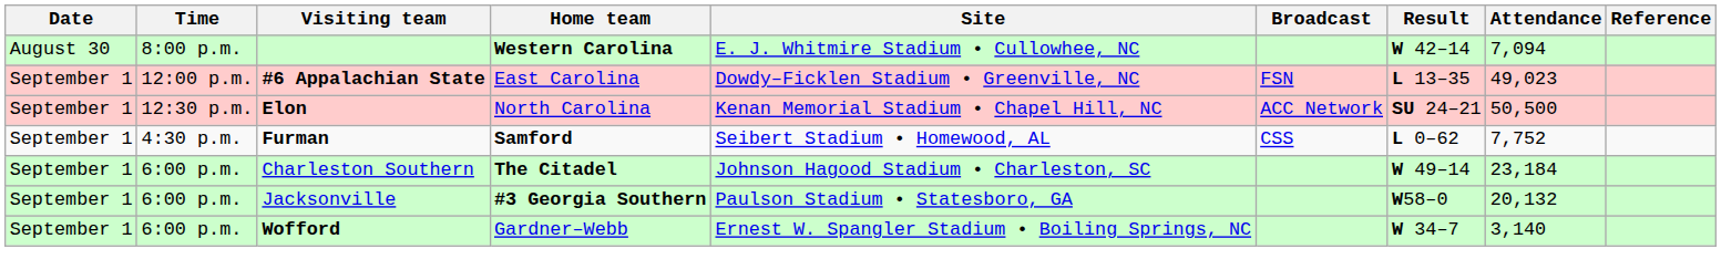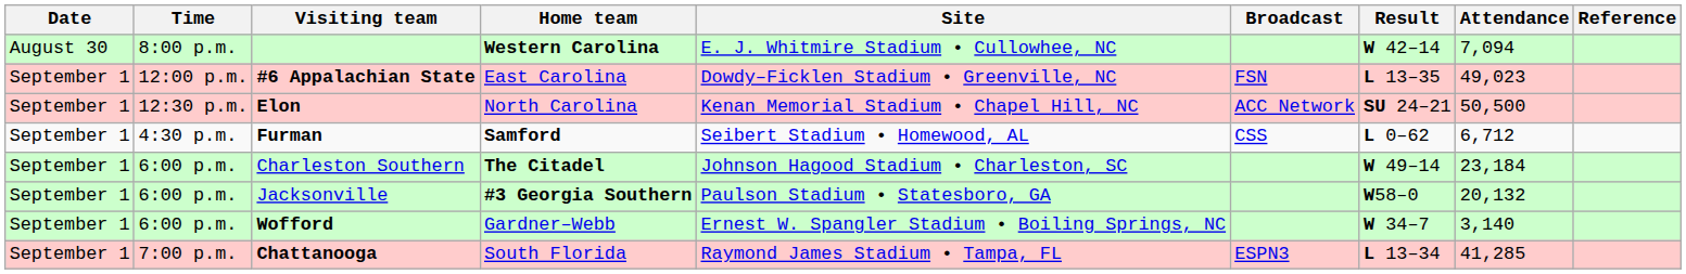Furman | Attendance: 7,752 -> 6,712
+ row: September 1 | 7:00 p.m. | Chattanooga | South Florida | Raymond James Stadium • Tampa, FL | ESPN3 | L 13–34 | 41,285
